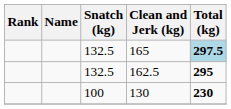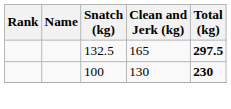165 | Total (kg): lightblue background -> no background
- row: 132.5 | 162.5 | 295
